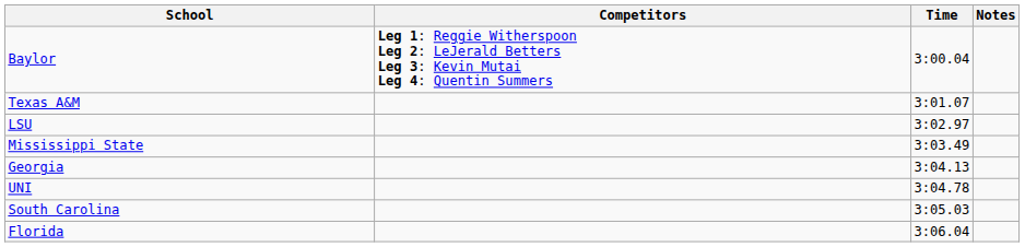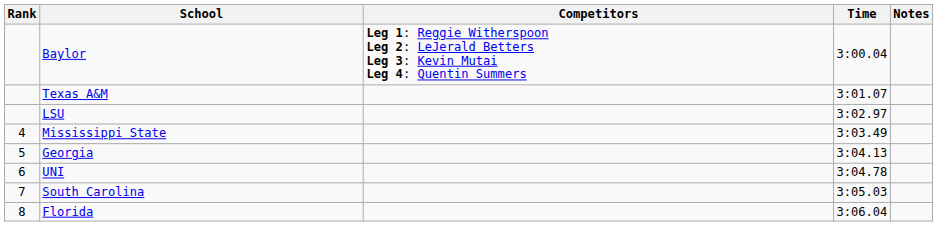+ column: Rank | 4 | 5 | 6 | 7 | 8
